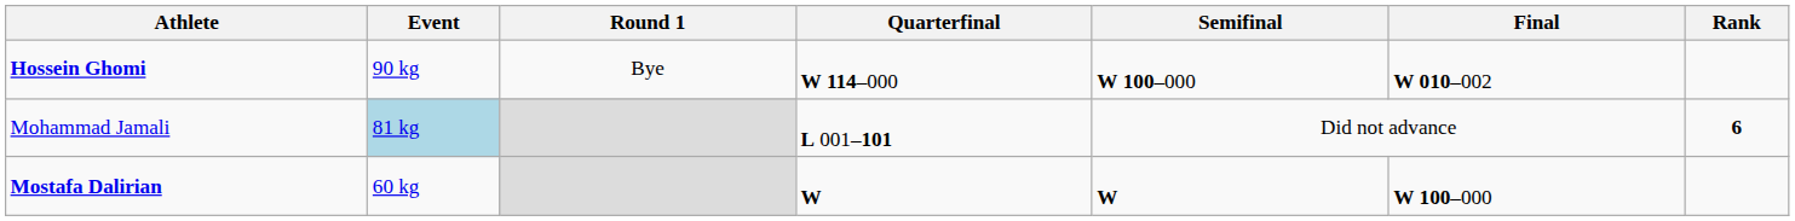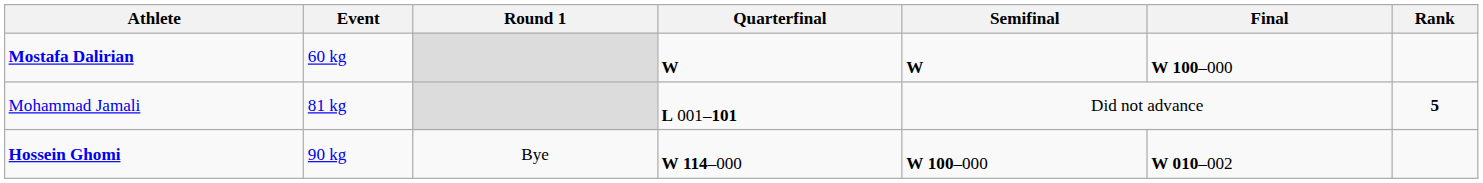rows swapped: Mostafa Dalirian <-> Hossein Ghomi
Mohammad Jamali | Event: lightblue background -> no background
Mohammad Jamali | Rank: 6 -> 5
